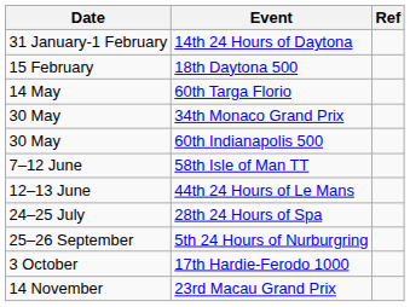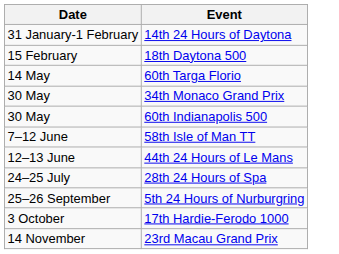- column: Ref
